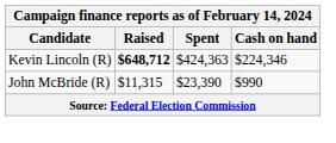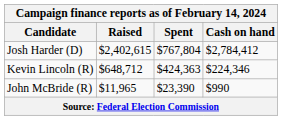+ row: Josh Harder (D) | $2,402,615 | $767,804 | $2,784,412
Kevin Lincoln (R) | Raised: bold -> normal
John McBride (R) | Raised: $11,315 -> $11,965
